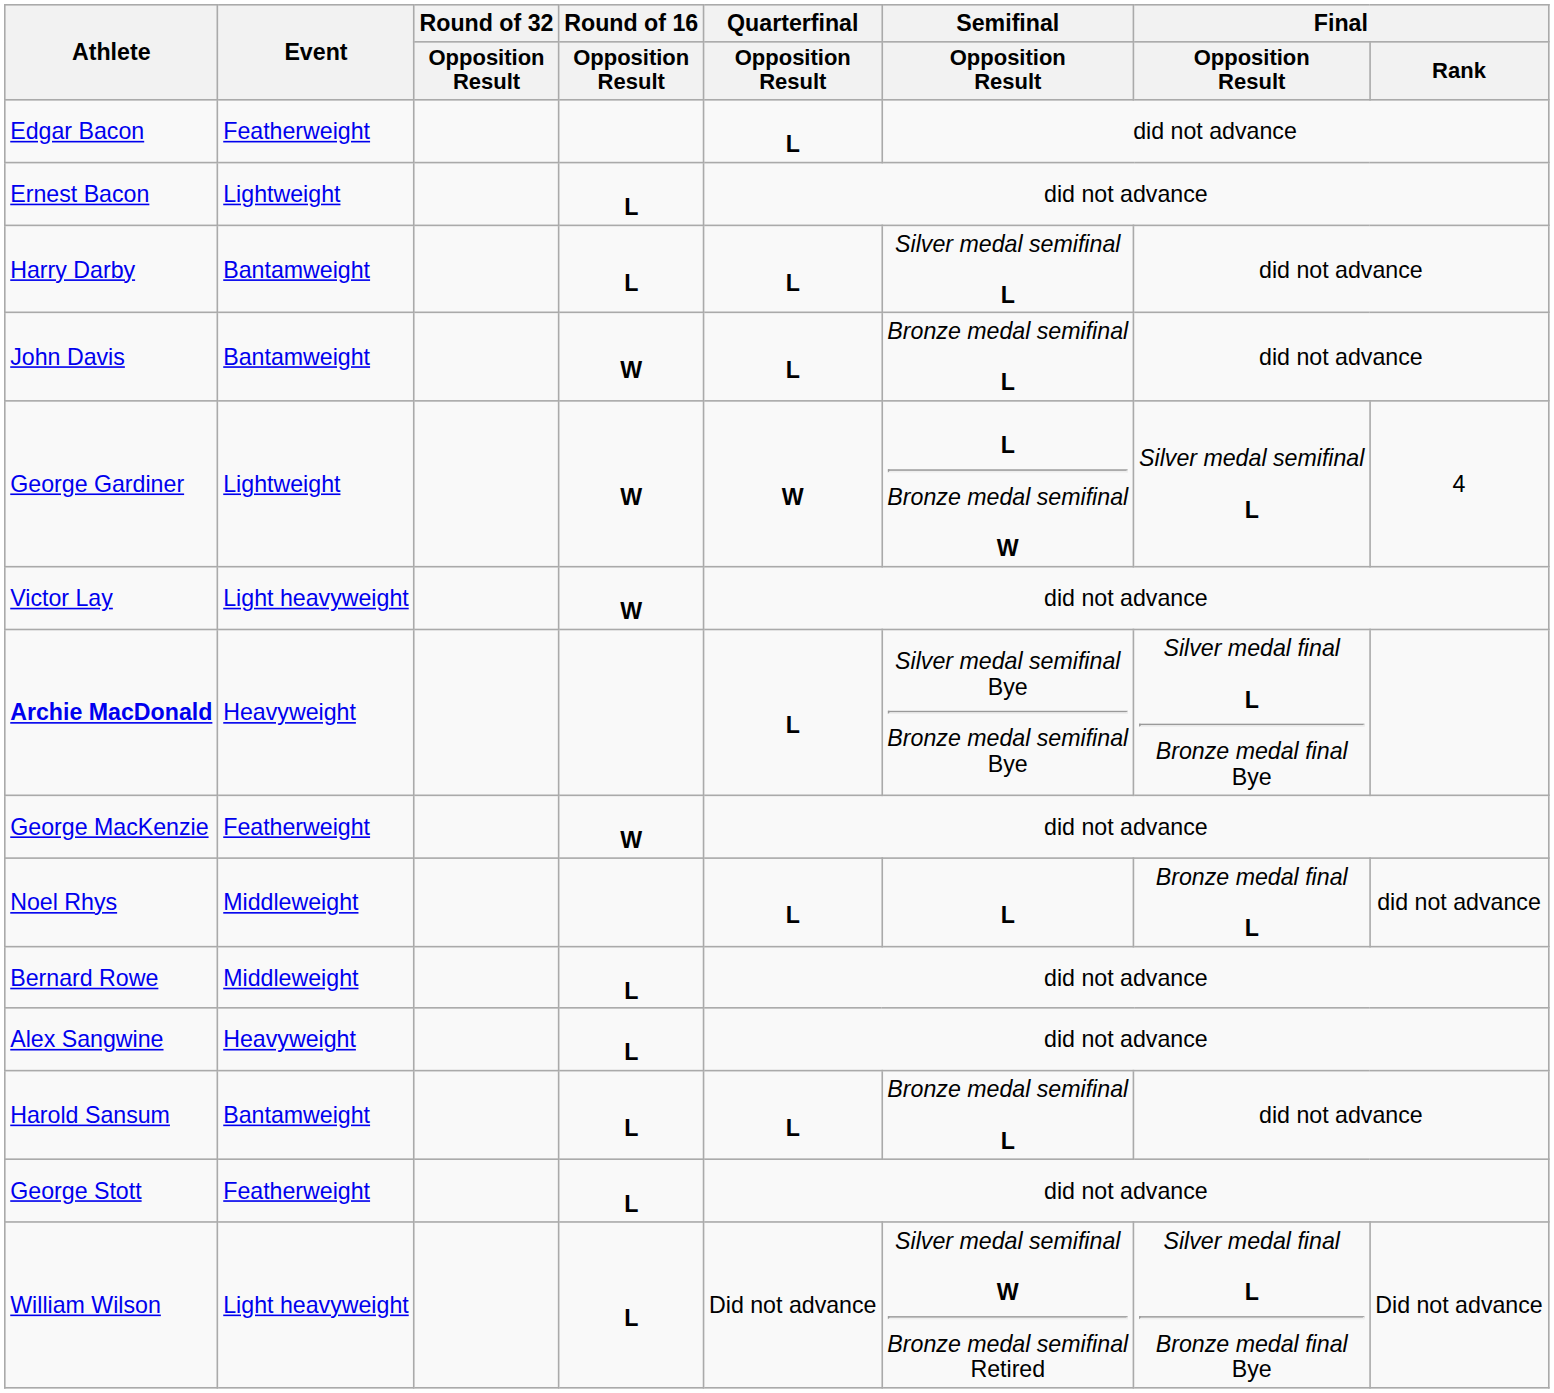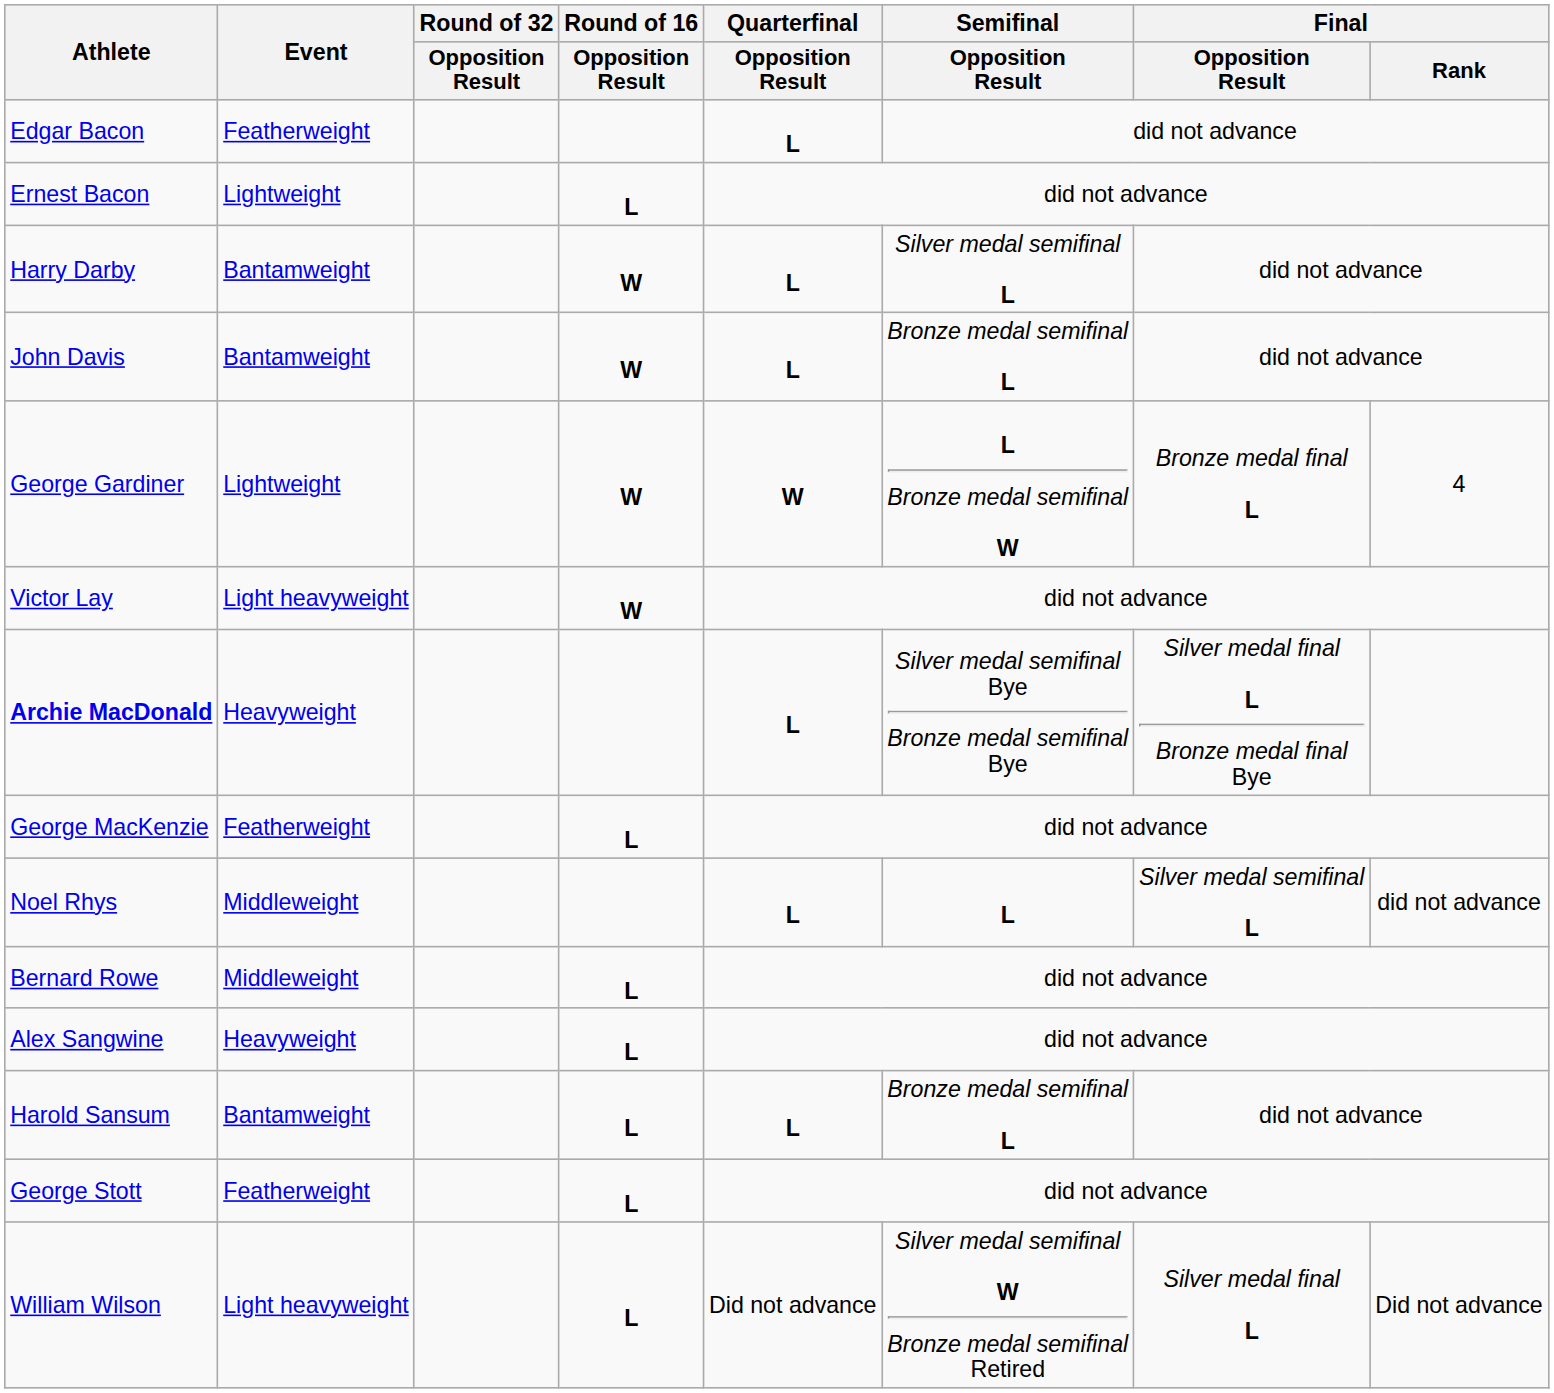Harry Darby | Round of 16 / Opposition Result: L -> W
George Gardiner | Final / Opposition Result: Silver medal semifinal L -> Bronze medal final L
George MacKenzie | Round of 16 / Opposition Result: W -> L
Noel Rhys | Final / Opposition Result: Bronze medal final L -> Silver medal semifinal L
William Wilson | Final / Opposition Result: Silver medal final L Bronze medal final Bye -> Silver medal final L
